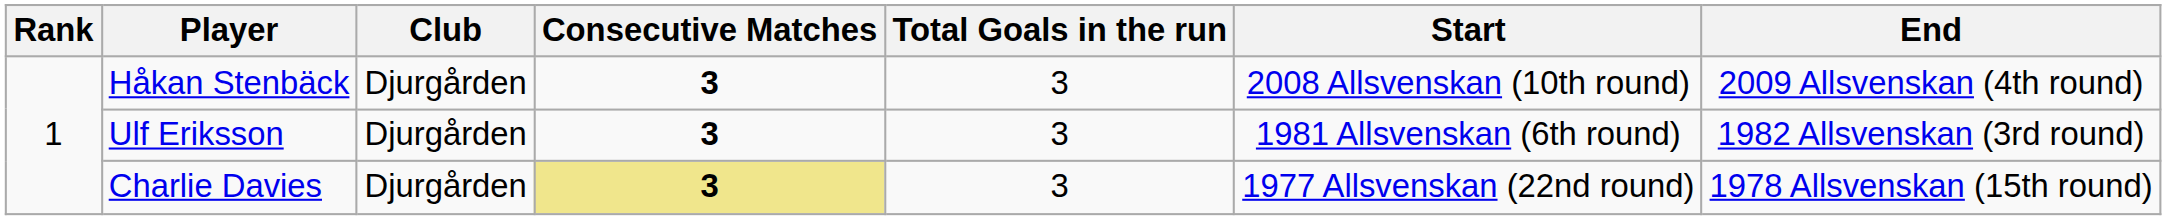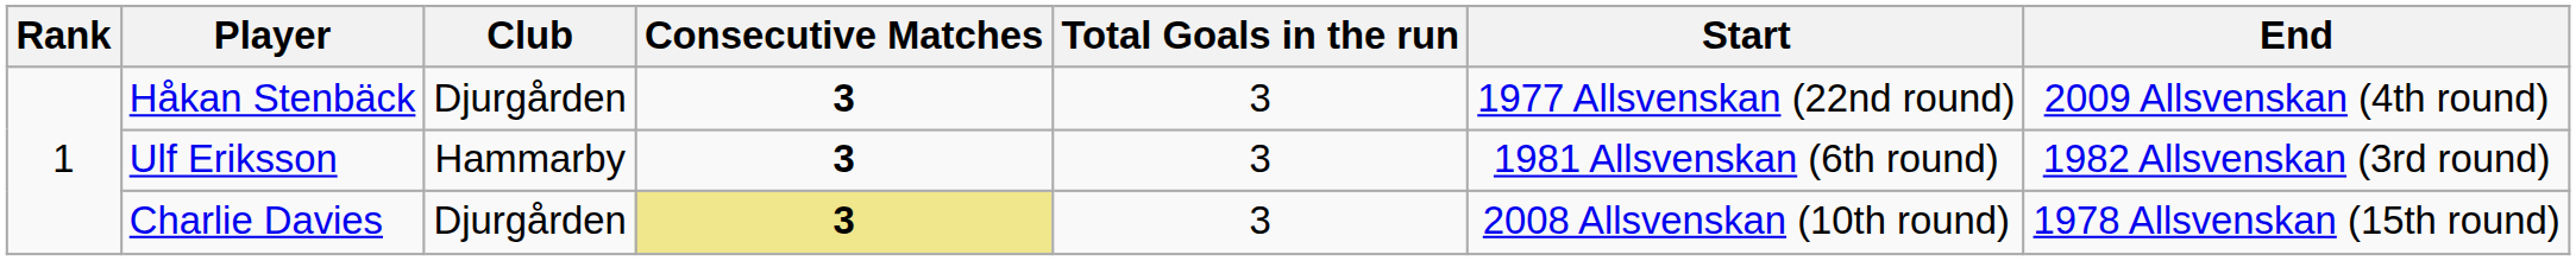Håkan Stenbäck | Start: 2008 Allsvenskan (10th round) -> 1977 Allsvenskan (22nd round)
Ulf Eriksson | Club: Djurgården -> Hammarby
Charlie Davies | Start: 1977 Allsvenskan (22nd round) -> 2008 Allsvenskan (10th round)
